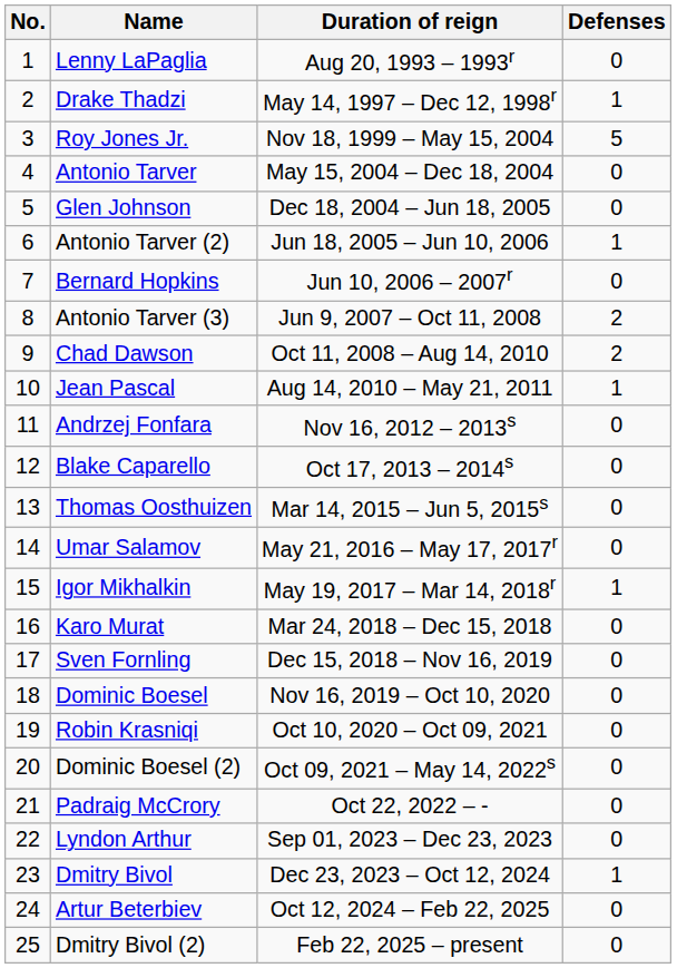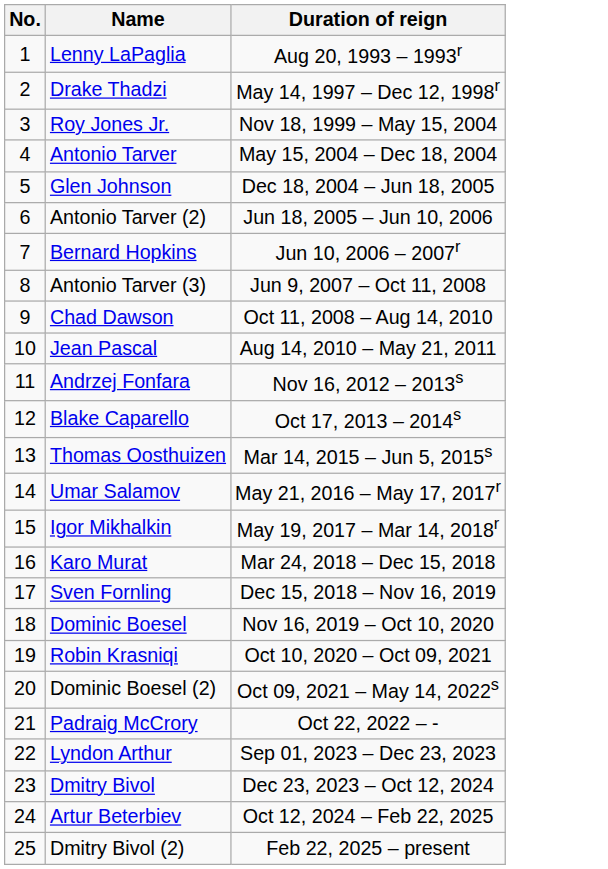- column: Defenses | 0 | 1 | 5 | 0 | 0 | 1 | 0 | 2 | 2 | 1 | 0 | 0 | 0 | 0 | 1 | 0 | 0 | 0 | 0 | 0 | 0 | 0 | 1 | 0 | 0
